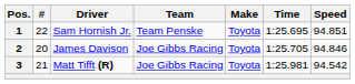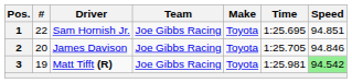1 | Team: Team Penske -> Joe Gibbs Racing
3 | #: 21 -> 19
3 | Speed: no background -> lightgreen background
